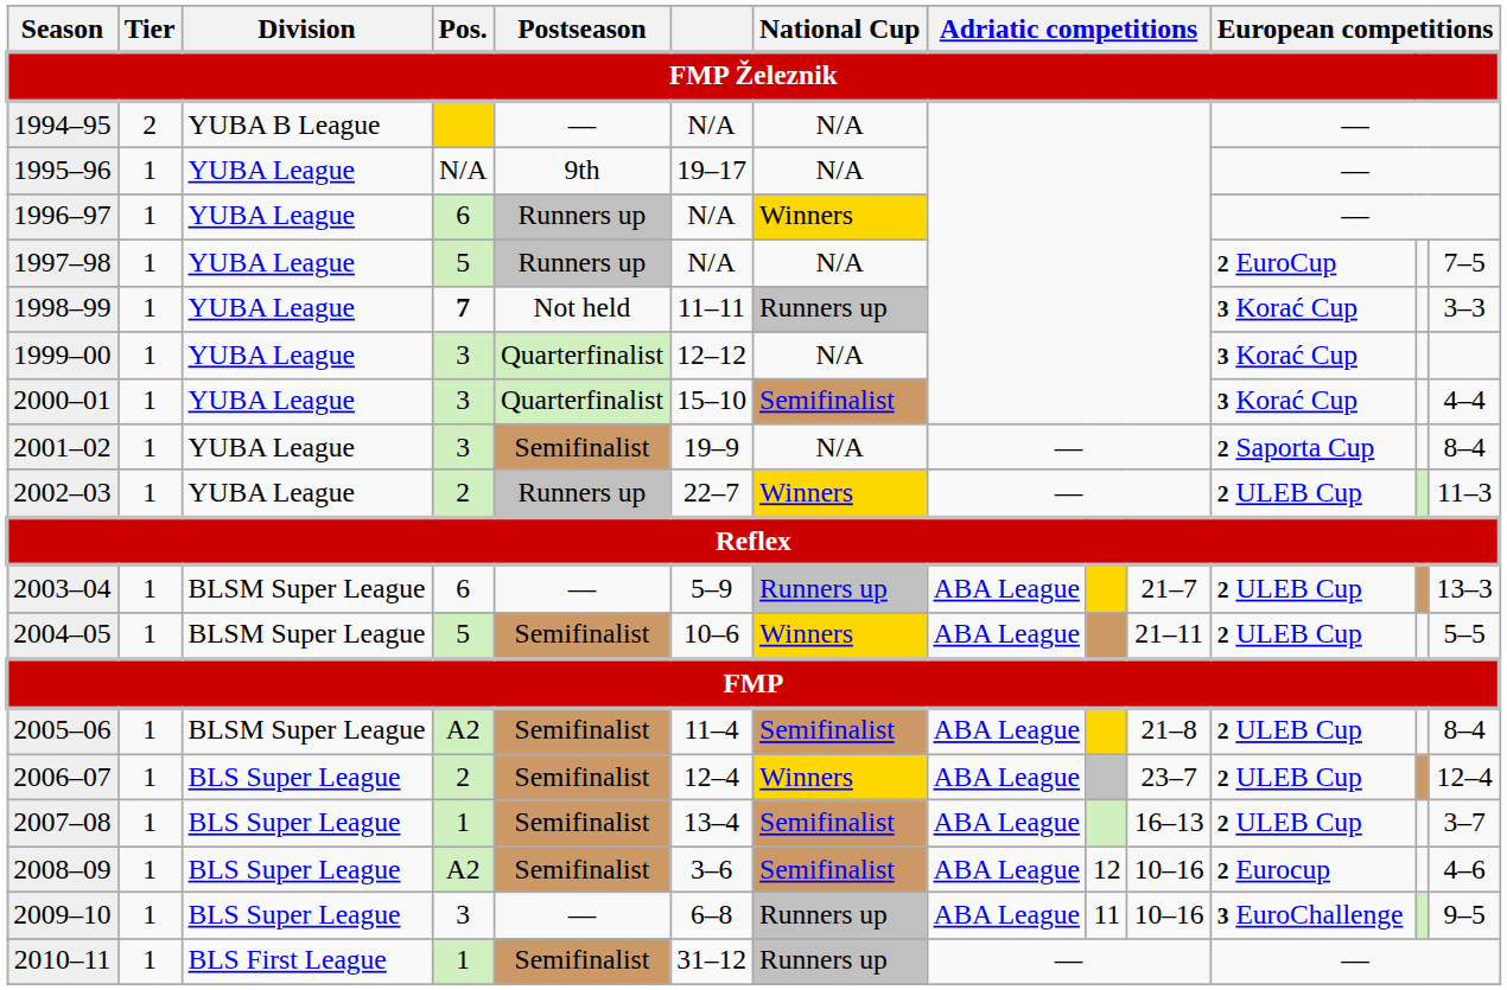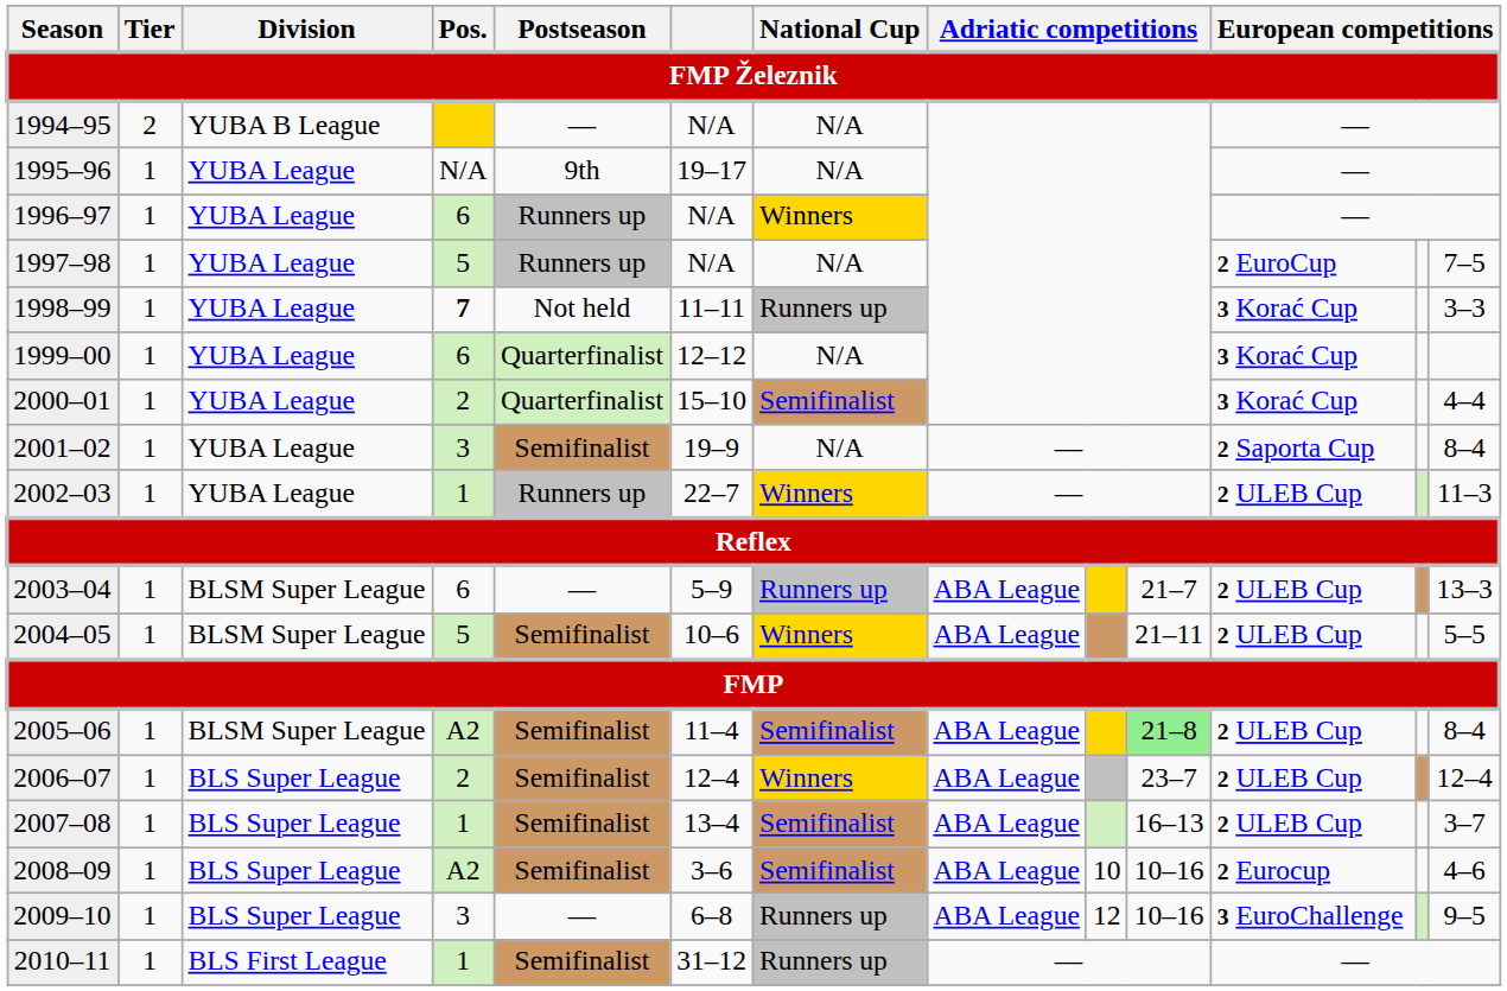1999–00 | Pos.: 3 -> 6
2000–01 | Pos.: 3 -> 2
2002–03 | Pos.: 2 -> 1
2005–06 | column 10: no background -> lightgreen background
2008–09 | column 9: 12 -> 10
2009–10 | column 9: 11 -> 12
